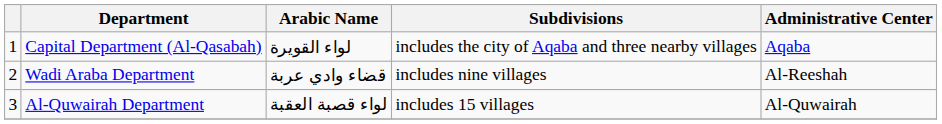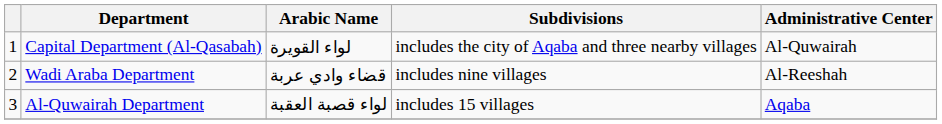Capital Department (Al-Qasabah) | Administrative Center: Aqaba -> Al-Quwairah
Al-Quwairah Department | Administrative Center: Al-Quwairah -> Aqaba
